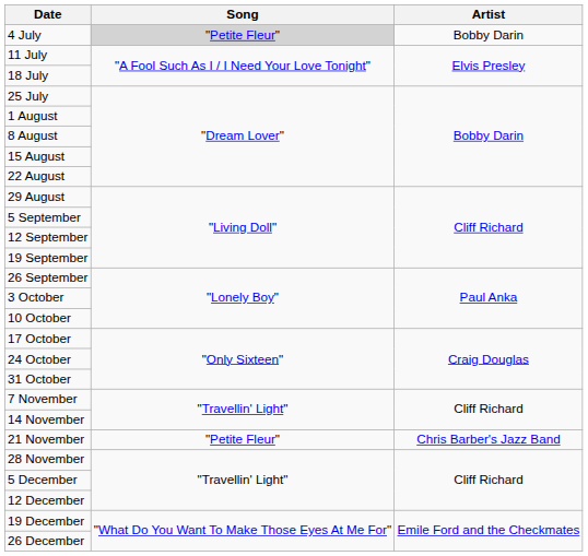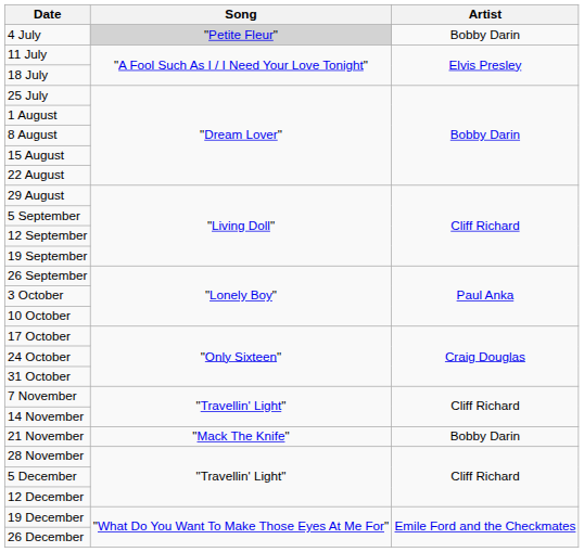21 November | Song: "Petite Fleur" -> "Mack The Knife"
21 November | Artist: Chris Barber's Jazz Band -> Bobby Darin
